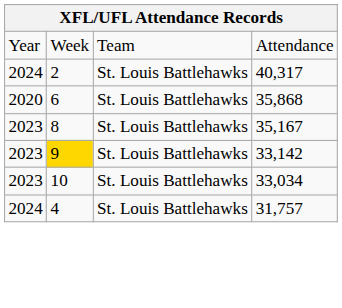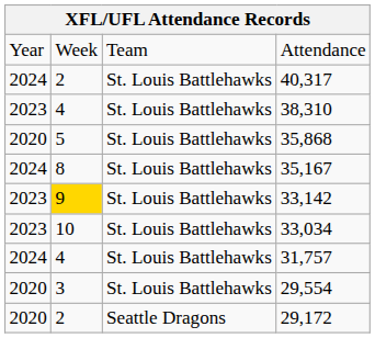+ row: 2023 | 4 | St. Louis Battlehawks | 38,310
35,868 | column 2: 6 -> 5
35,167 | column 1: 2023 -> 2024
+ row: 2020 | 3 | St. Louis Battlehawks | 29,554
+ row: 2020 | 2 | Seattle Dragons | 29,172
